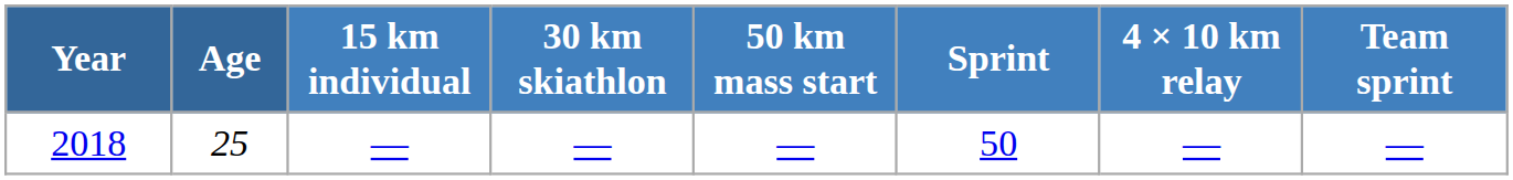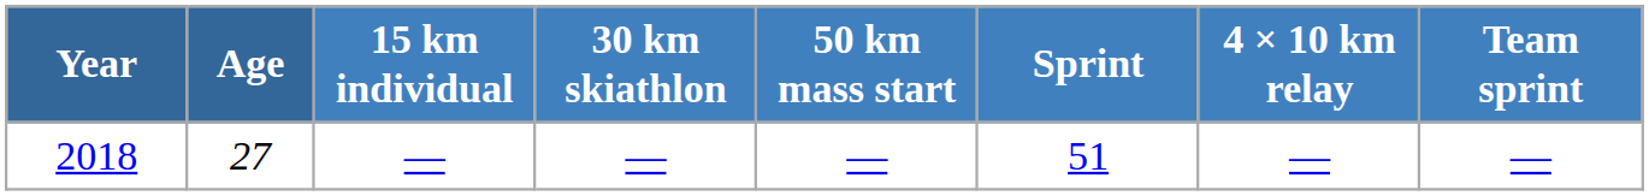2018 | Age: 25 -> 27
2018 | Sprint: 50 -> 51
